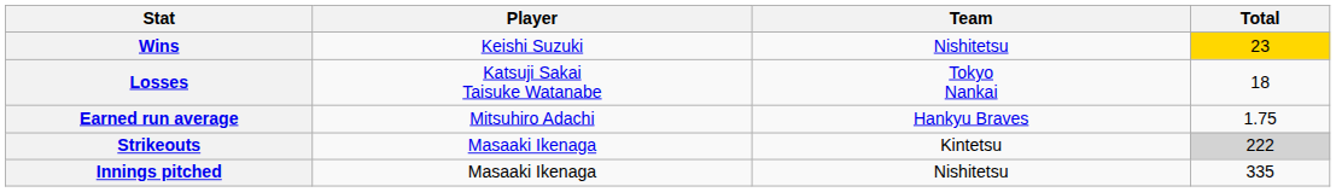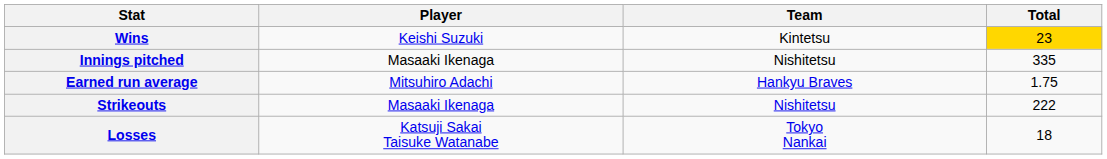Wins | Team: Nishitetsu -> Kintetsu
rows swapped: Losses <-> Innings pitched
Strikeouts | Team: Kintetsu -> Nishitetsu
Strikeouts | Total: lightgrey background -> no background
